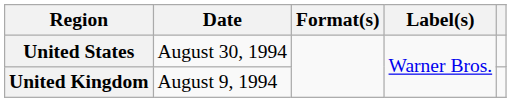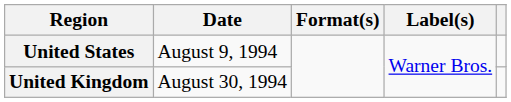United States | Date: August 30, 1994 -> August 9, 1994
United Kingdom | Date: August 9, 1994 -> August 30, 1994
